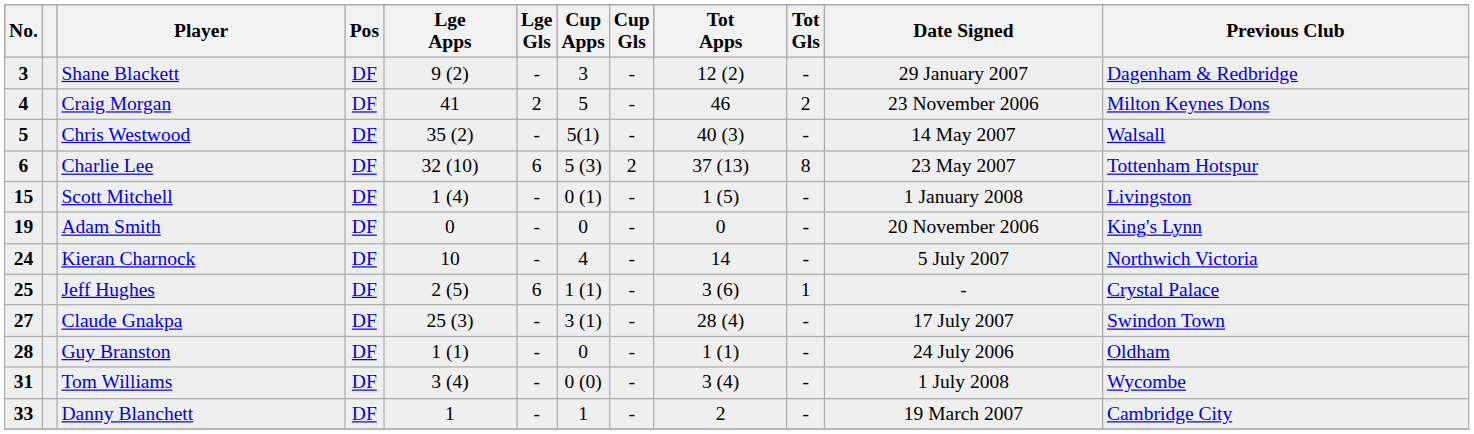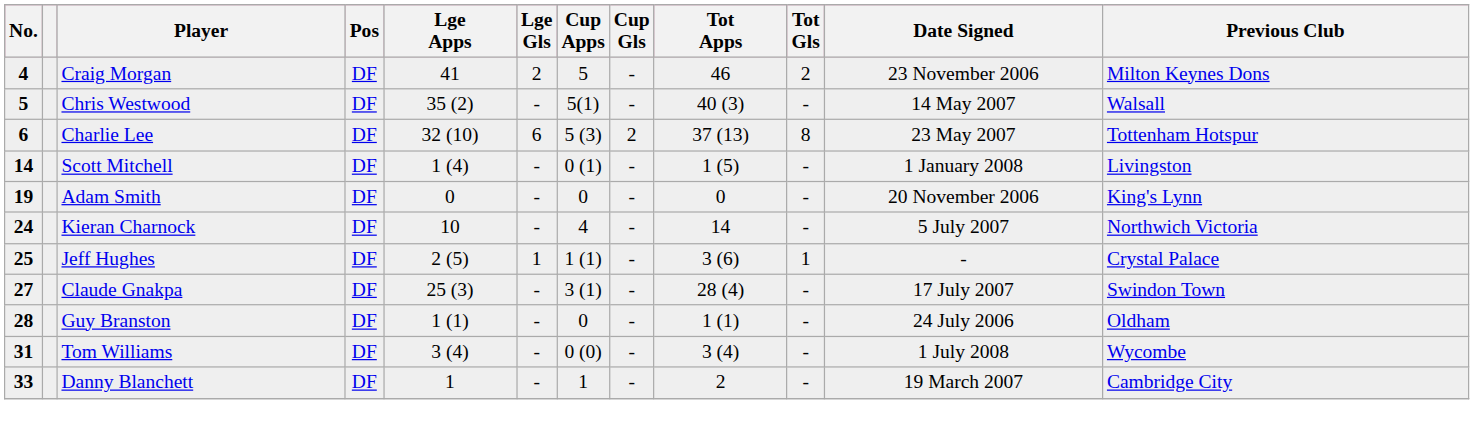- row: 3 | Shane Blackett | DF | 9 (2) | - | 3 | - | 12 (2) | - | 29 January 2007 | Dagenham & Redbridge
Scott Mitchell | No.: 15 -> 14
Jeff Hughes | Lge Gls: 6 -> 1
